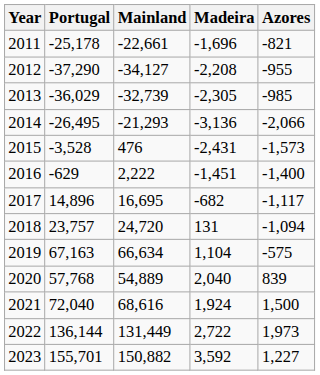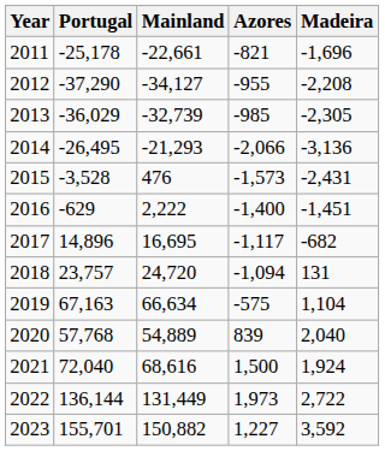columns swapped: Azores <-> Madeira
